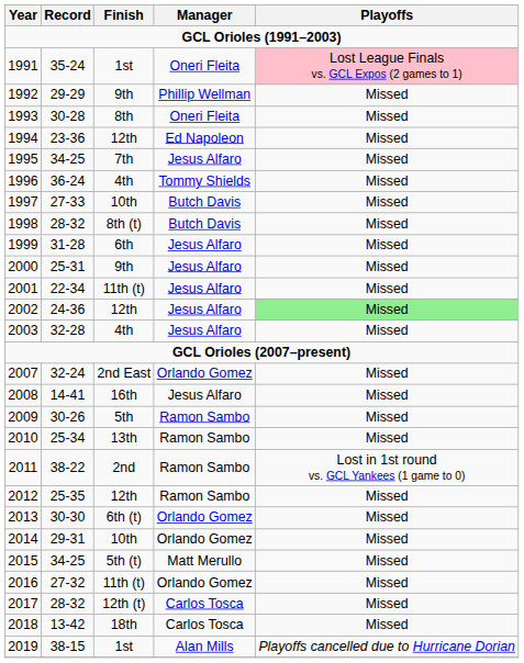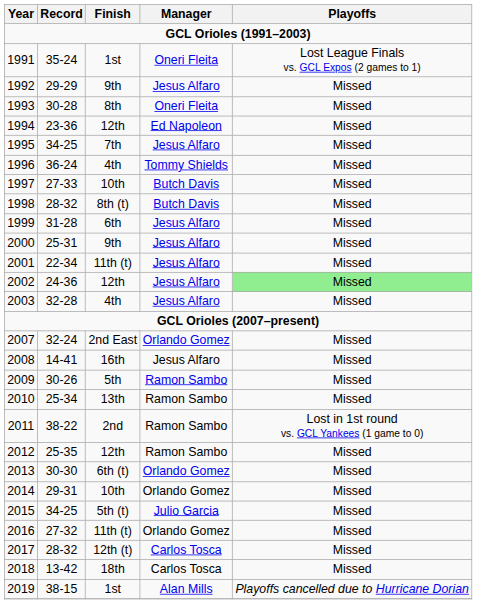1991 | Playoffs: pink background -> no background
1992 | Manager: Phillip Wellman -> Jesus Alfaro
2015 | Manager: Matt Merullo -> Julio Garcia
